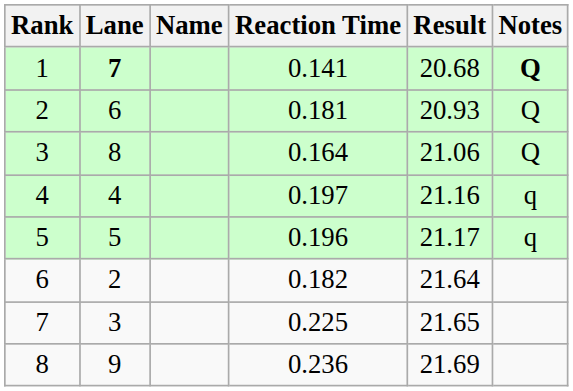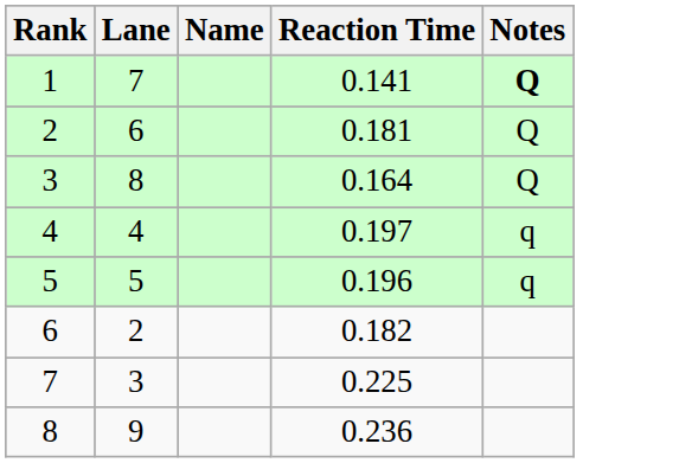- column: Result | 20.68 | 20.93 | 21.06 | 21.16 | 21.17 | 21.64 | 21.65 | 21.69
1 | Lane: bold -> normal
